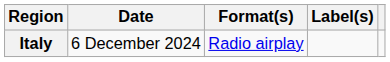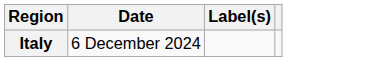- column: Format(s) | Radio airplay
